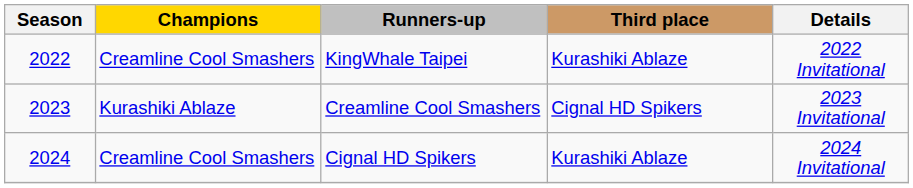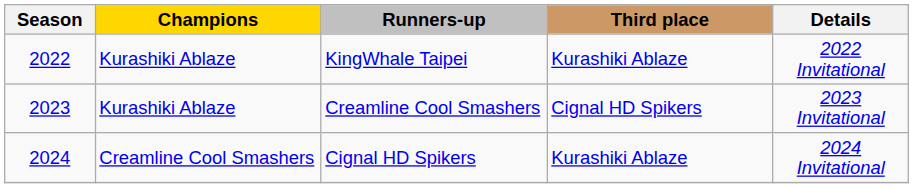KingWhale Taipei | Champions: Creamline Cool Smashers -> Kurashiki Ablaze
